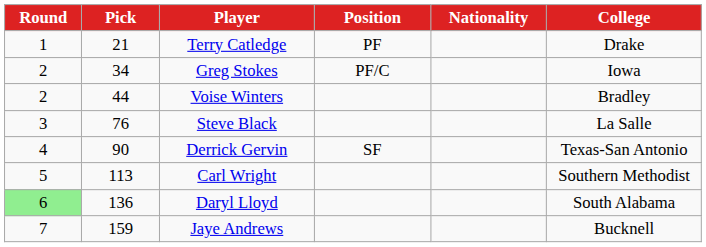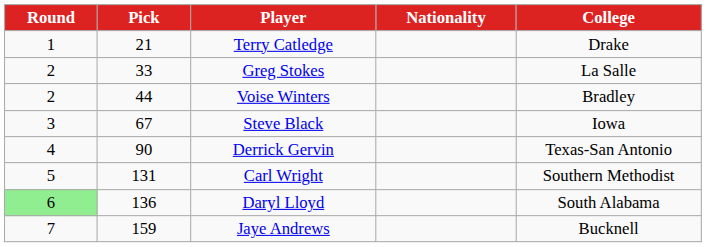- column: Position | PF | PF/C | SF
Greg Stokes | Pick: 34 -> 33
Greg Stokes | College: Iowa -> La Salle
Steve Black | Pick: 76 -> 67
Steve Black | College: La Salle -> Iowa
Carl Wright | Pick: 113 -> 131
